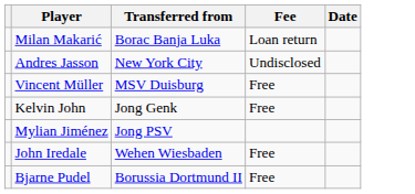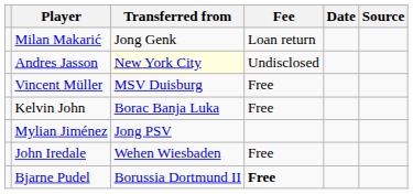+ column: Source
Milan Makarić | Transferred from: Borac Banja Luka -> Jong Genk
Andres Jasson | Transferred from: no background -> lightyellow background
Kelvin John | Transferred from: Jong Genk -> Borac Banja Luka
Bjarne Pudel | Fee: normal -> bold
